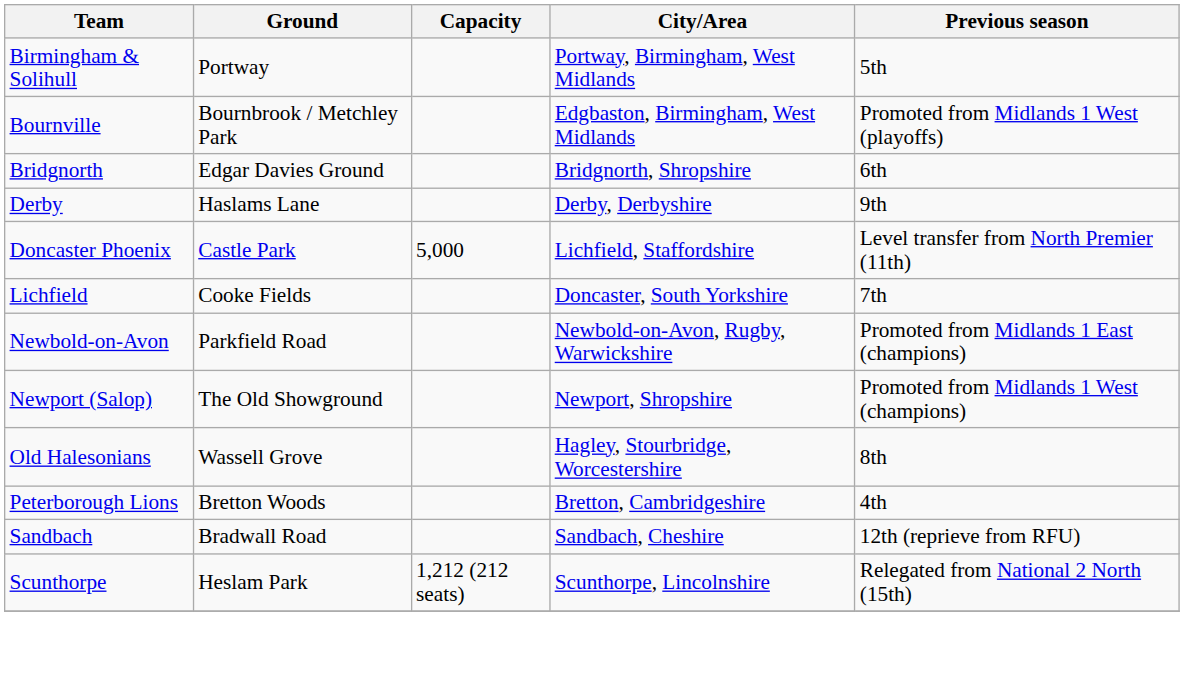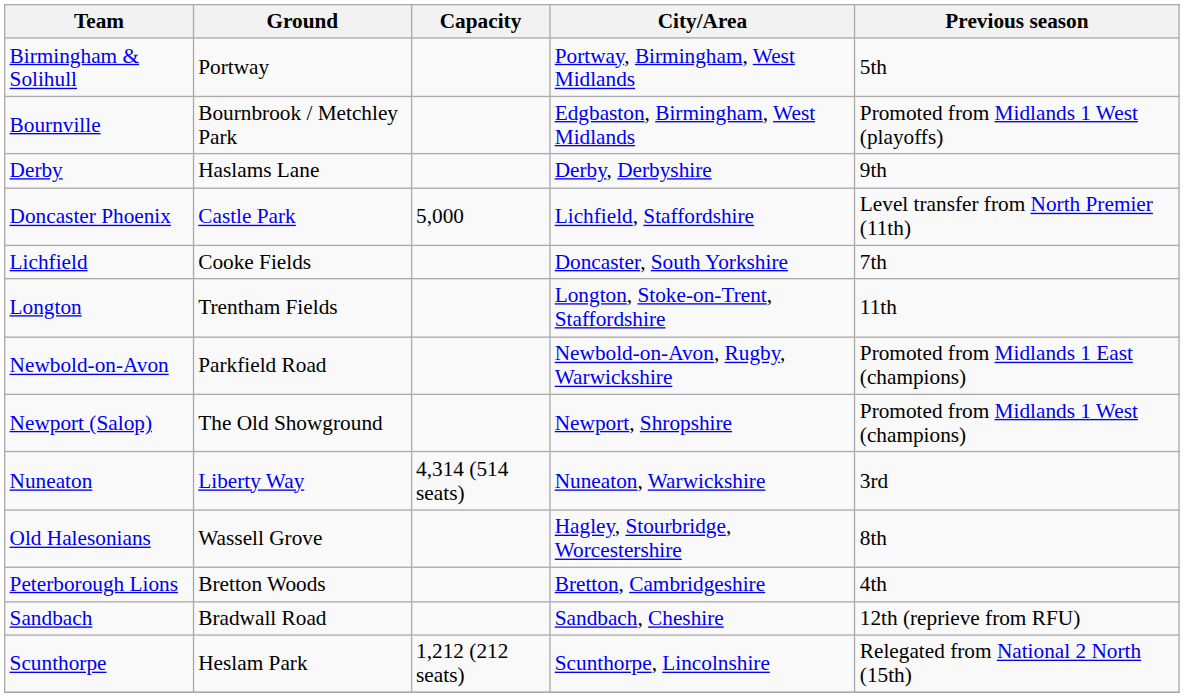- row: Bridgnorth | Edgar Davies Ground | Bridgnorth, Shropshire | 6th
+ row: Longton | Trentham Fields | Longton, Stoke-on-Trent, Staffordshire | 11th
+ row: Nuneaton | Liberty Way | 4,314 (514 seats) | Nuneaton, Warwickshire | 3rd
